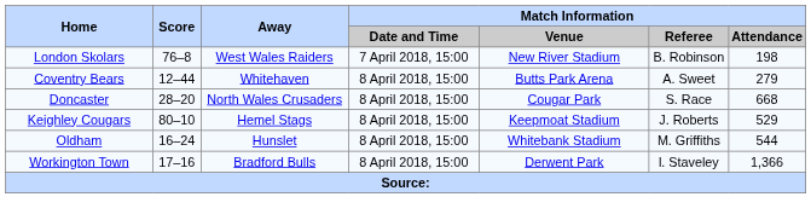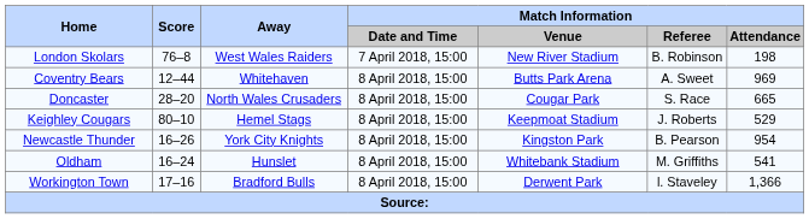Coventry Bears | Match Information / Attendance: 279 -> 969
Doncaster | Match Information / Attendance: 668 -> 665
+ row: Newcastle Thunder | 16–26 | York City Knights | 8 April 2018, 15:00 | Kingston Park | B. Pearson | 954
Oldham | Match Information / Attendance: 544 -> 541
